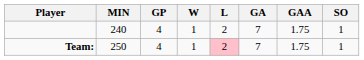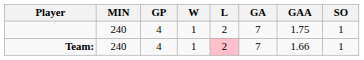Team: | MIN: 250 -> 240
Team: | GAA: 1.75 -> 1.66
